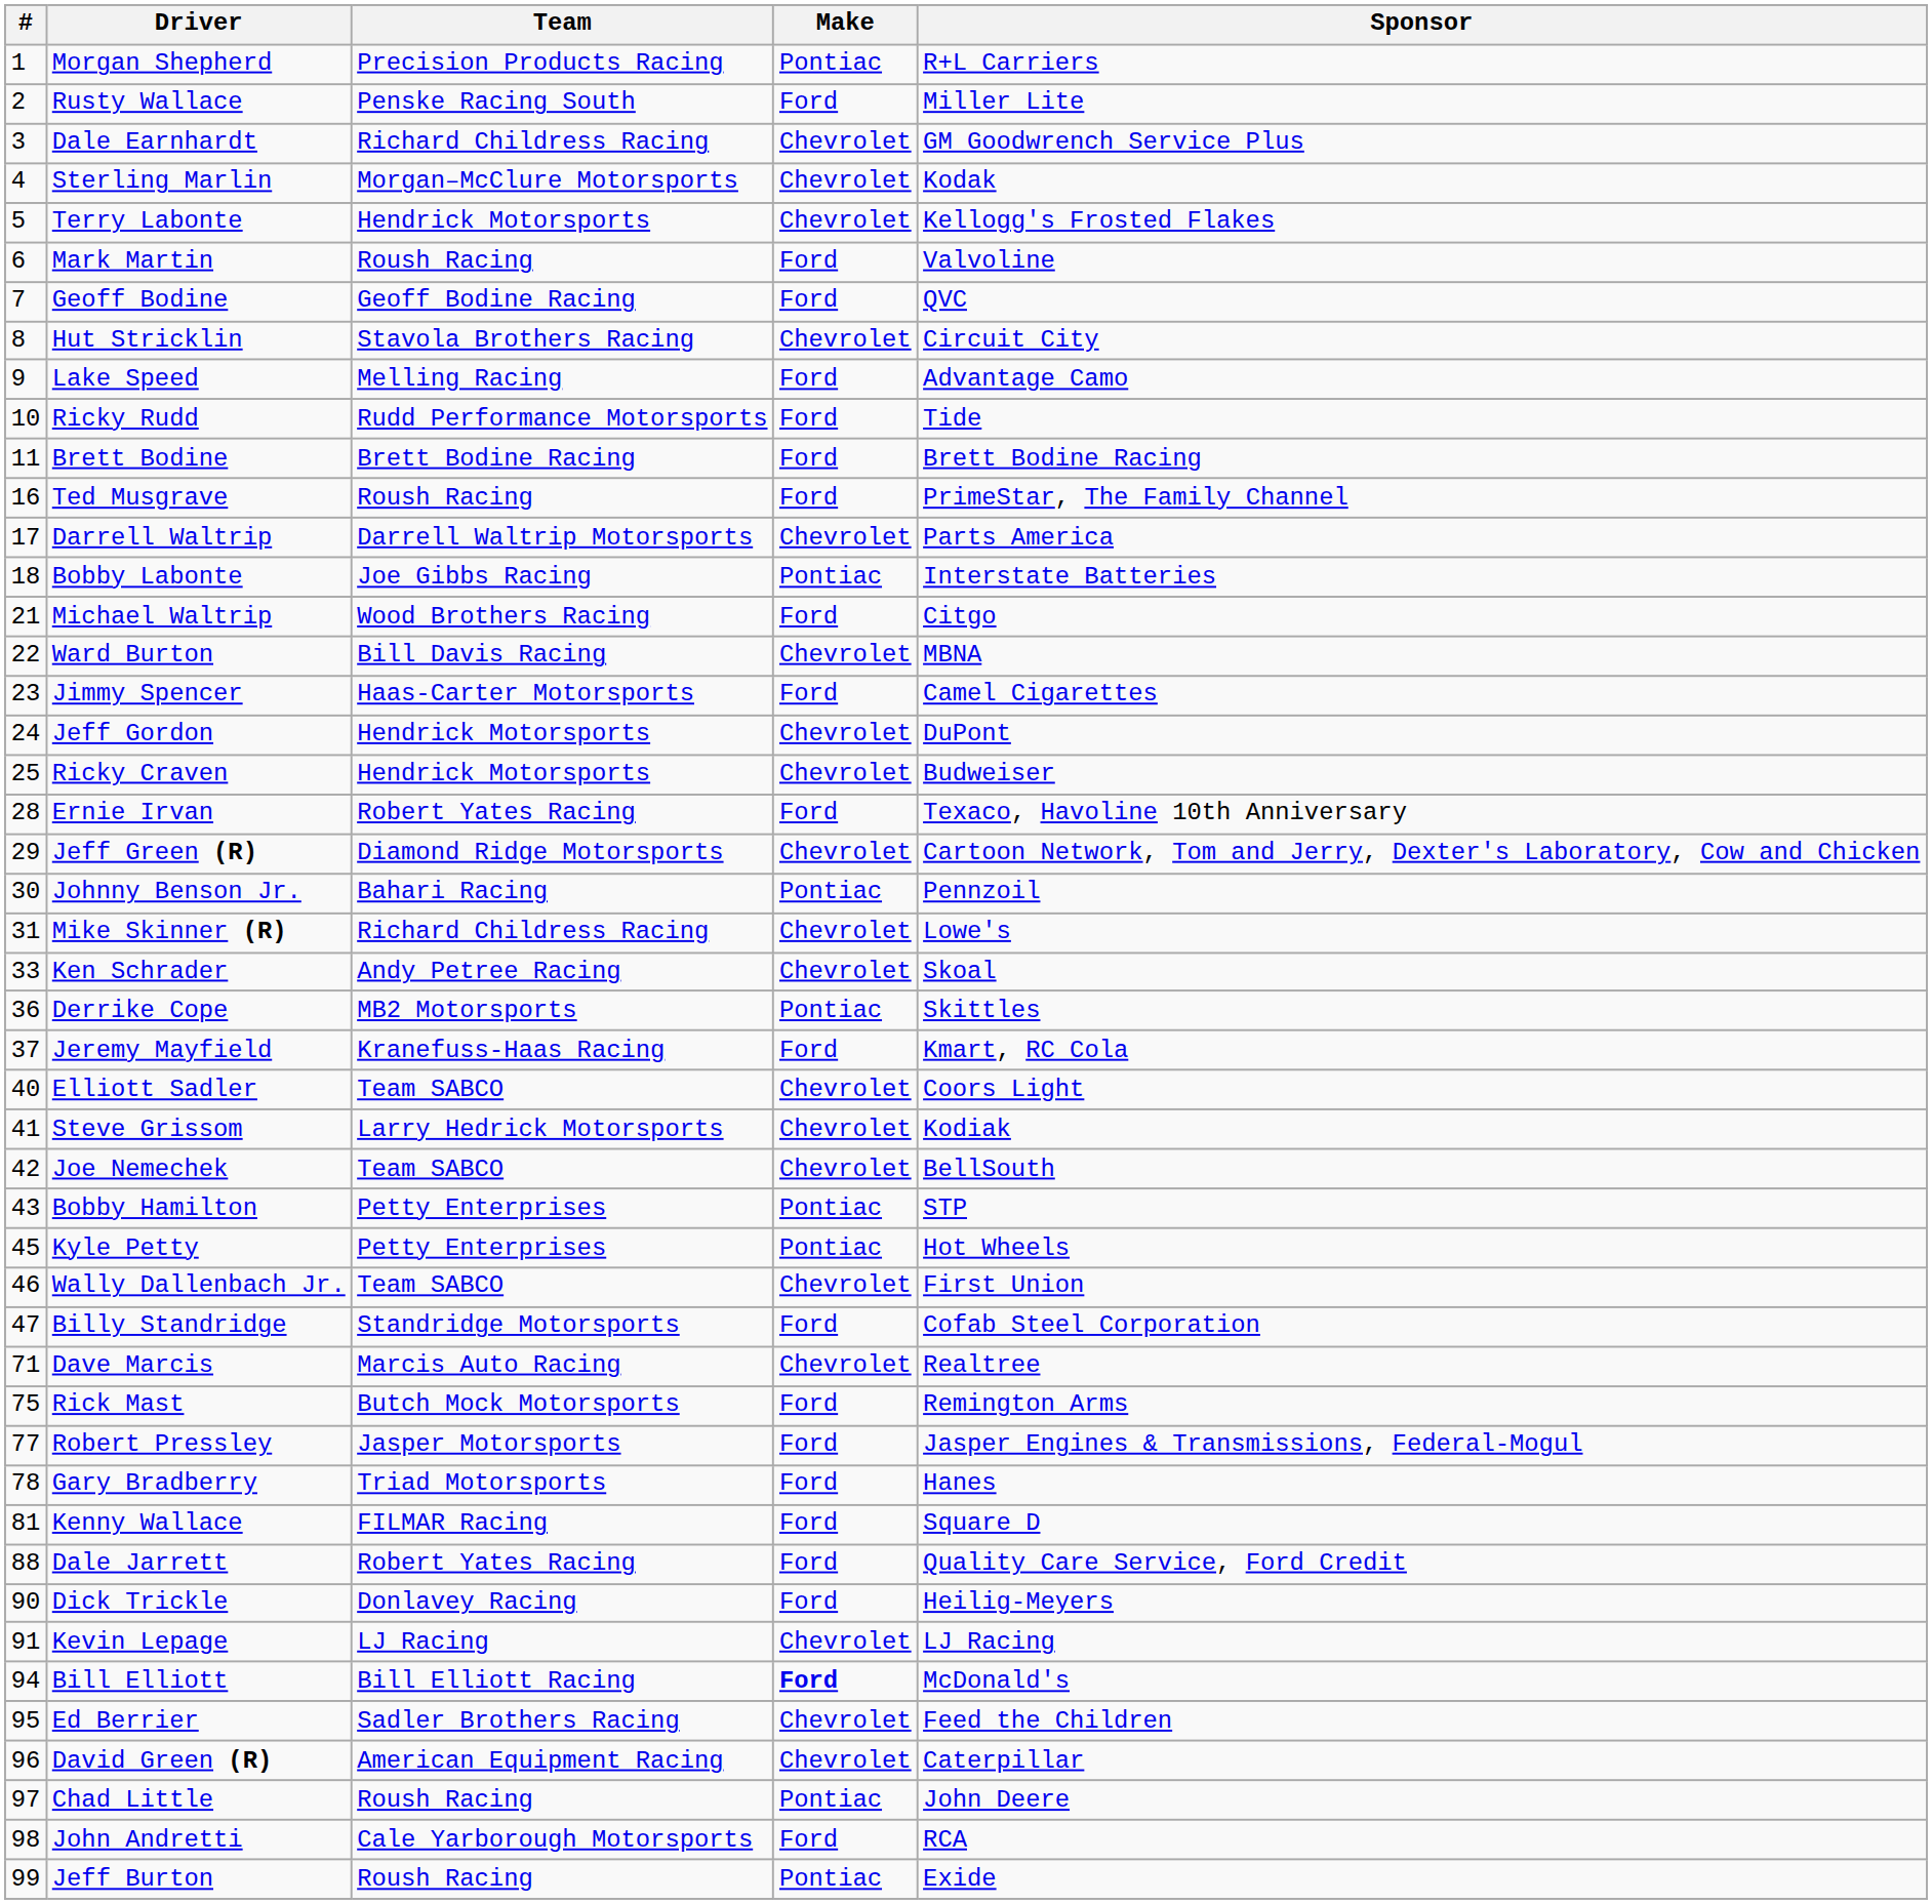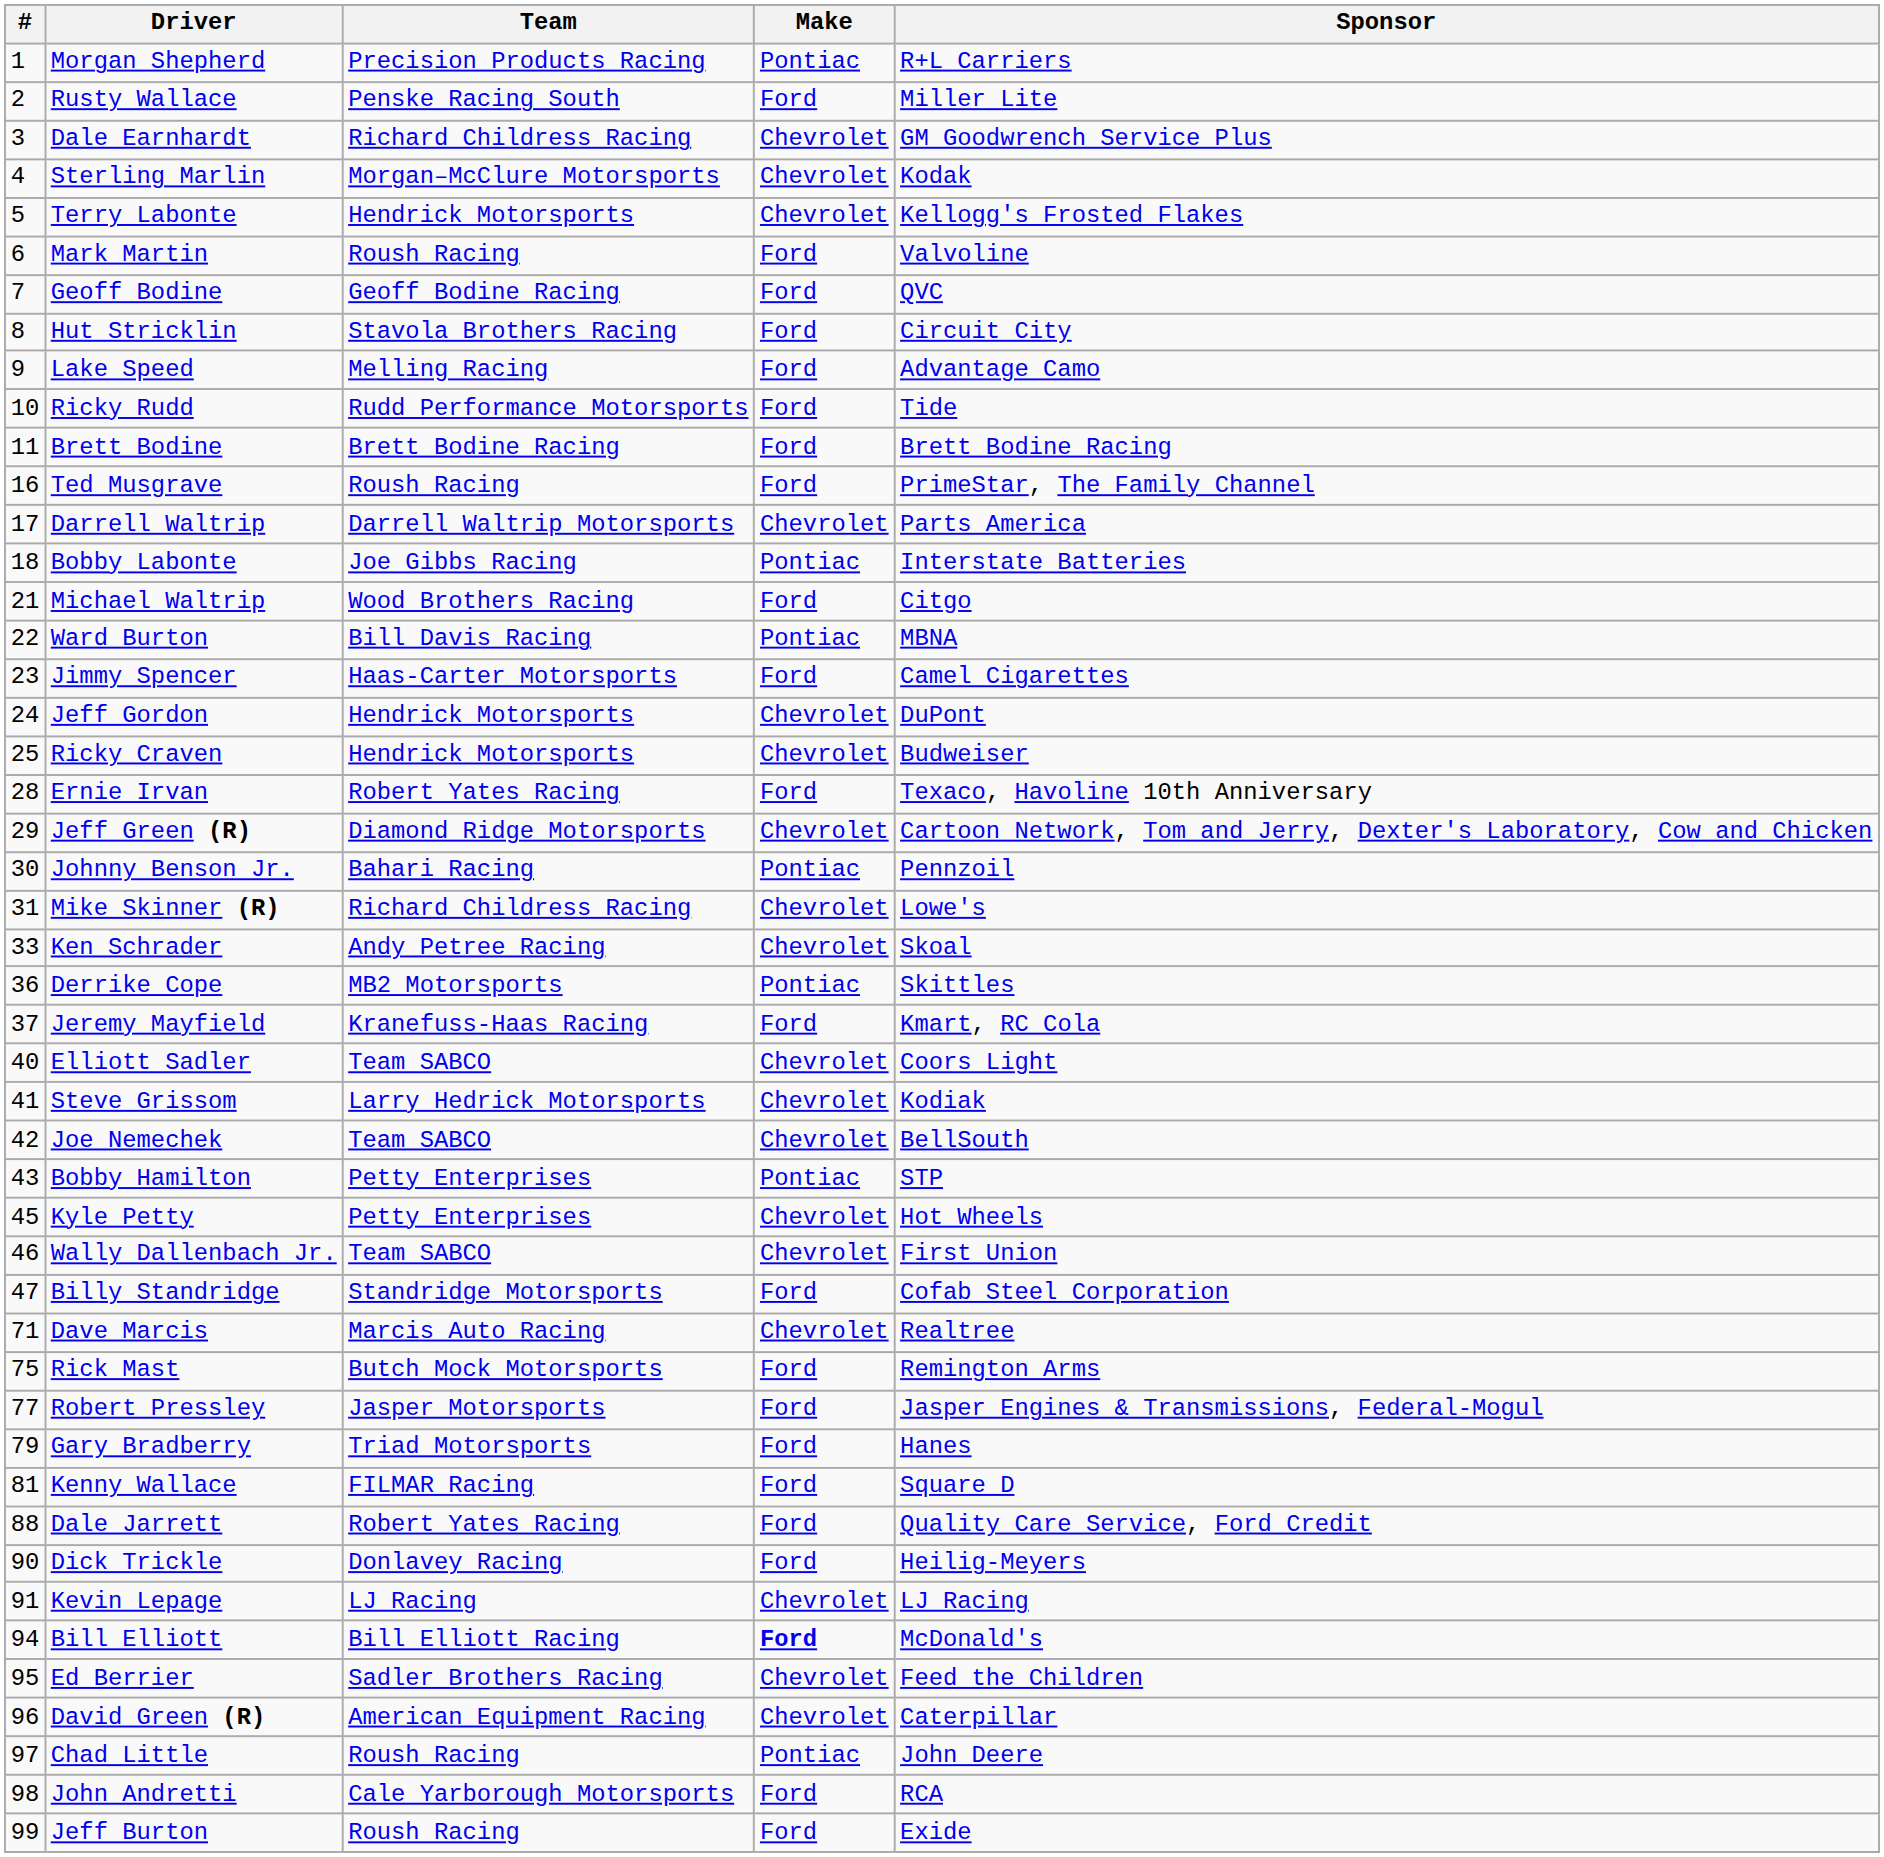Hut Stricklin | Make: Chevrolet -> Ford
Ward Burton | Make: Chevrolet -> Pontiac
Kyle Petty | Make: Pontiac -> Chevrolet
Gary Bradberry | #: 78 -> 79
Jeff Burton | Make: Pontiac -> Ford
